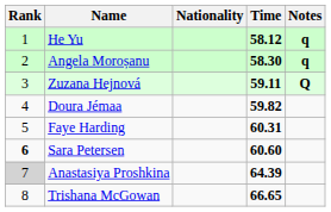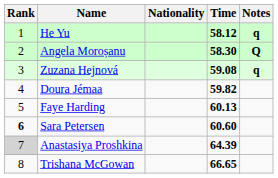Angela Moroșanu | Notes: q -> Q
Zuzana Hejnová | Time: 59.11 -> 59.08
Zuzana Hejnová | Notes: Q -> q
Faye Harding | Time: 60.31 -> 60.13
